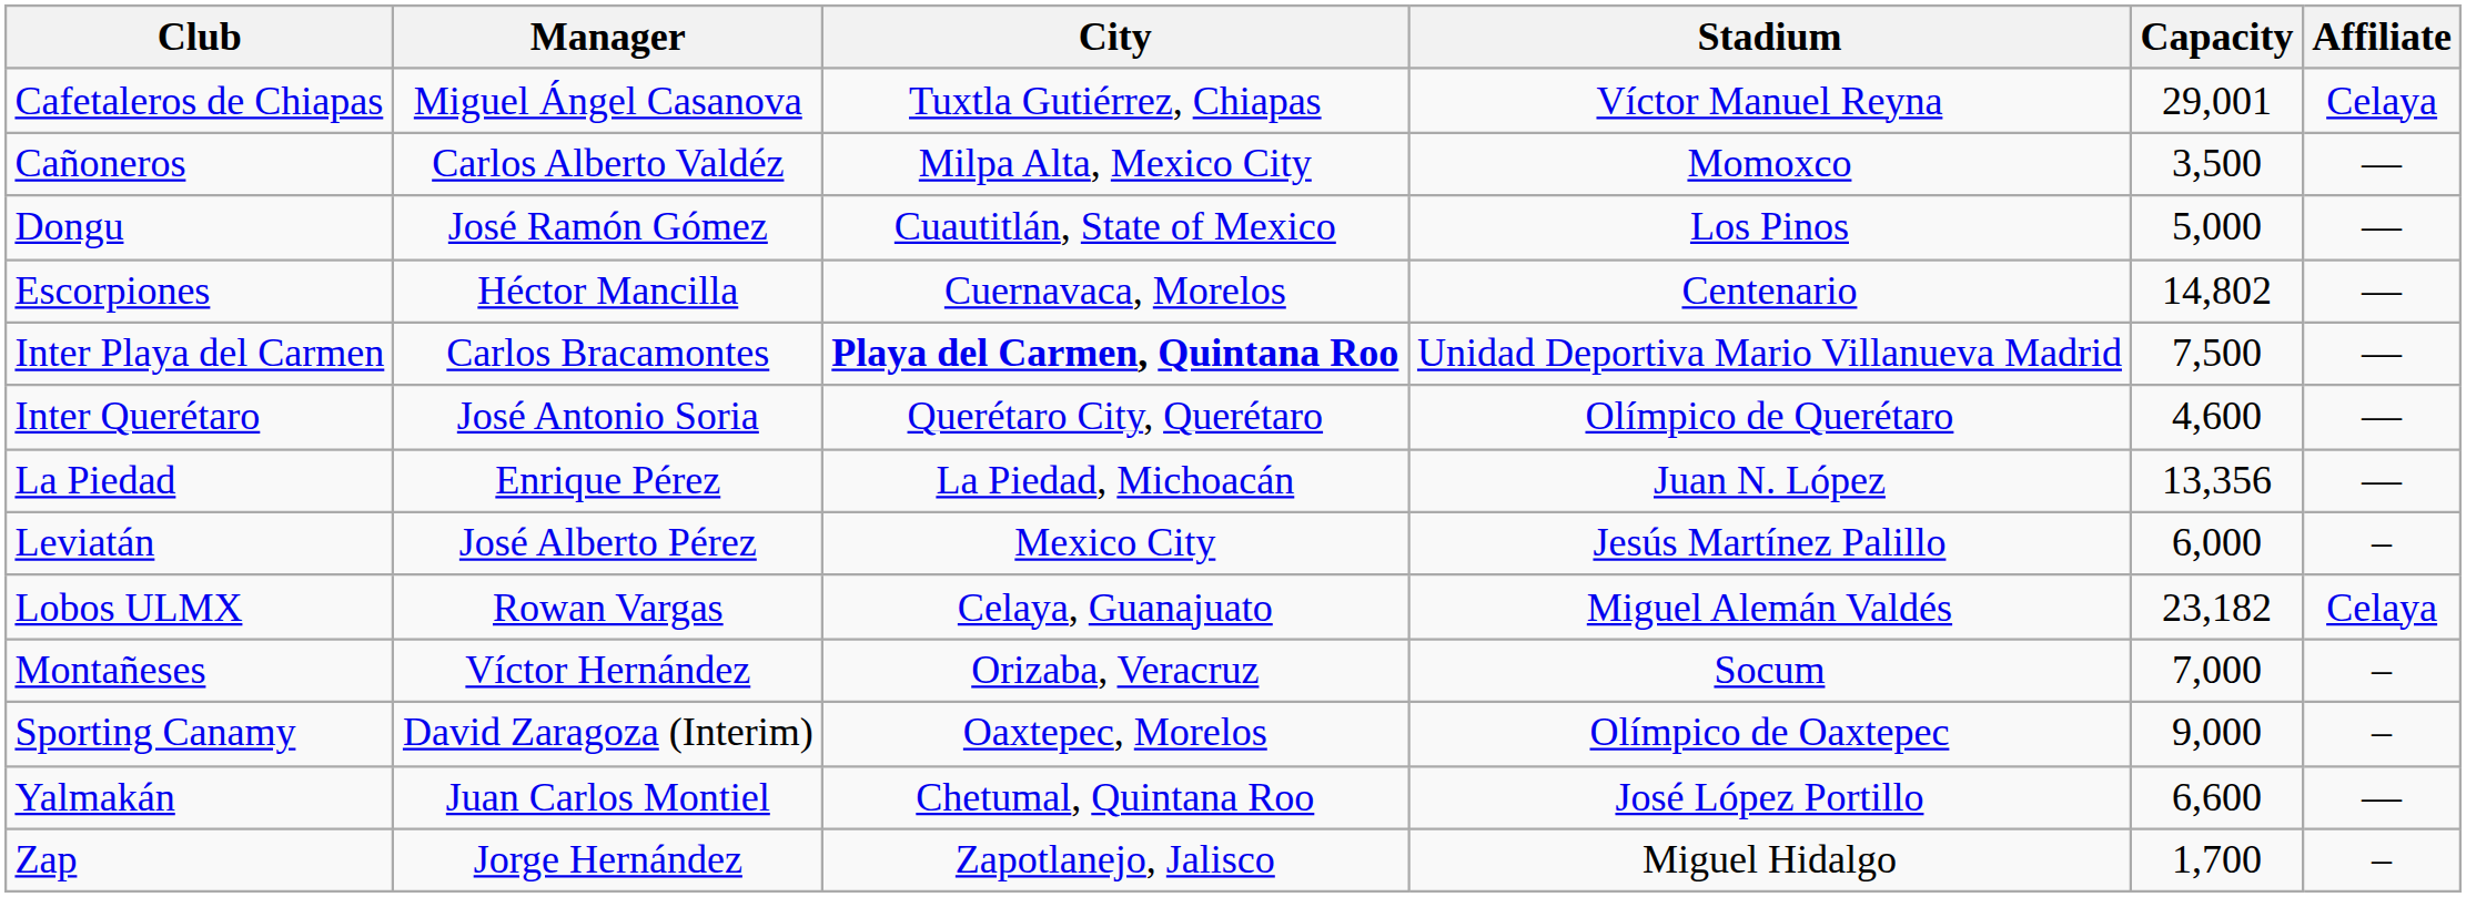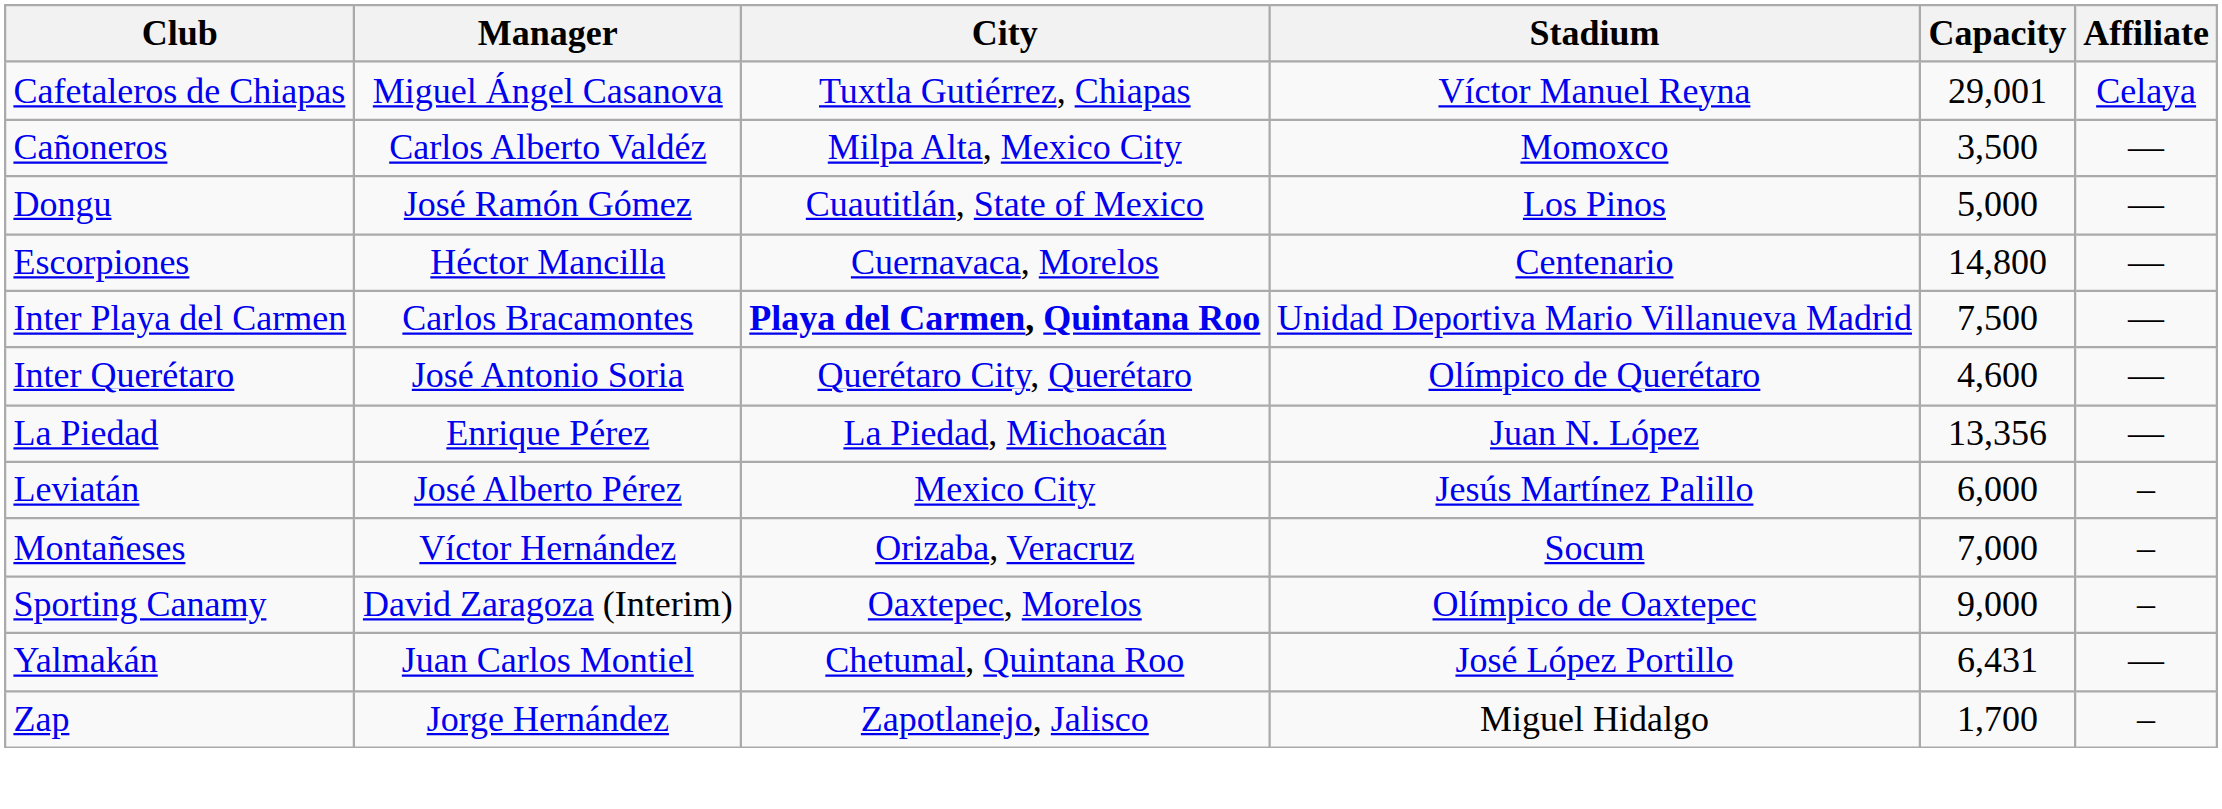Escorpiones | Capacity: 14,802 -> 14,800
- row: Lobos ULMX | Rowan Vargas | Celaya, Guanajuato | Miguel Alemán Valdés | 23,182 | Celaya
Yalmakán | Capacity: 6,600 -> 6,431
